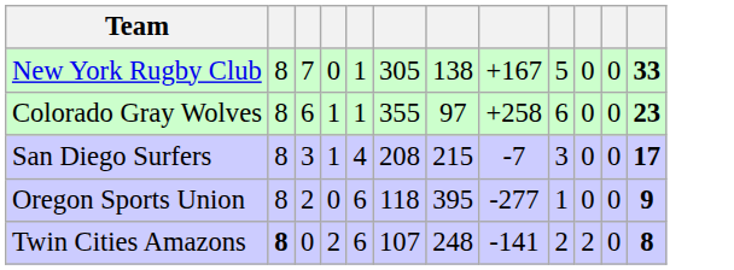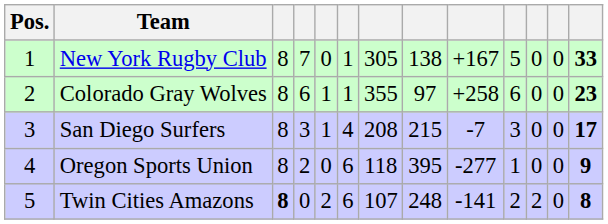+ column: Pos. | 1 | 2 | 3 | 4 | 5
